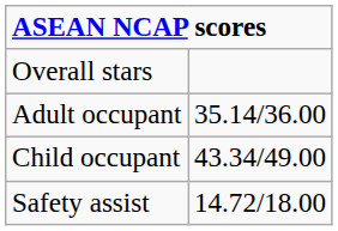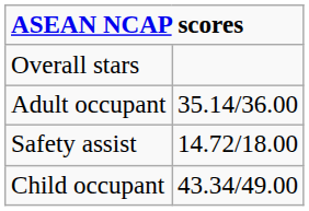rows swapped: Child occupant <-> Safety assist
